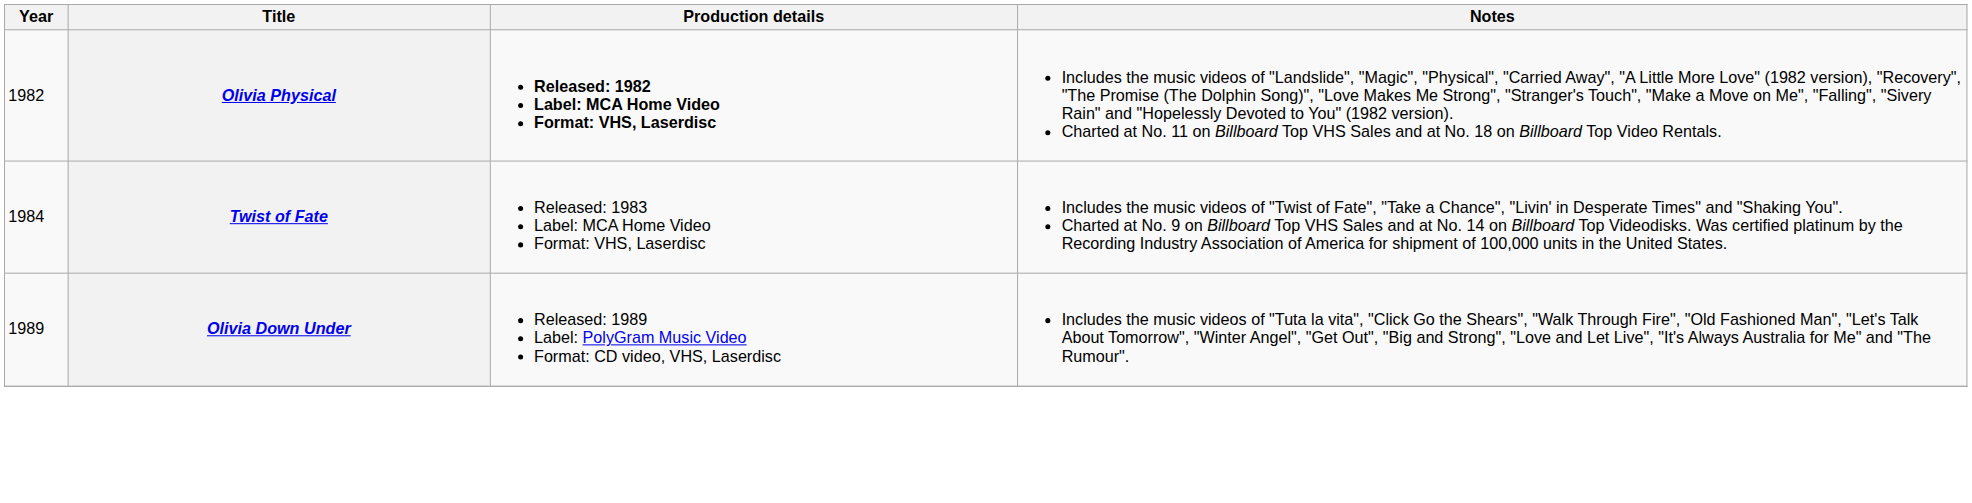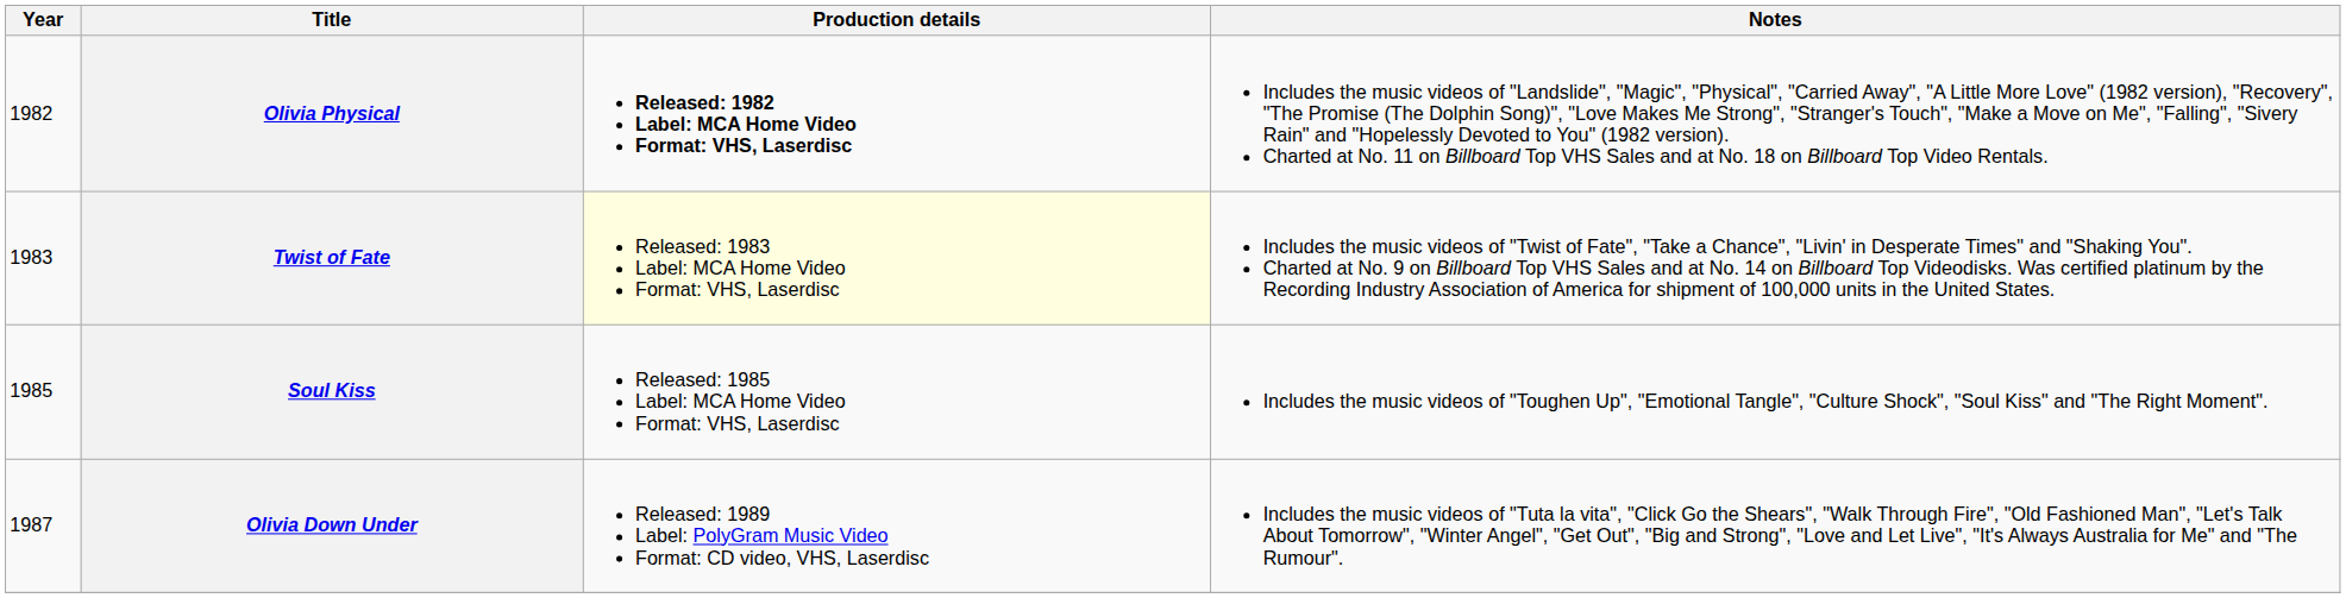Twist of Fate | Year: 1984 -> 1983
Twist of Fate | Production details: no background -> lightyellow background
+ row: 1985 | Soul Kiss | Released: 1985 Label: MCA Home Video Format: VHS, Laserdisc | Includes the music videos of "Toughen Up", "Emotional Tangle", "Culture Shock", "Soul Kiss" and "The Right Moment".
Olivia Down Under | Year: 1989 -> 1987
